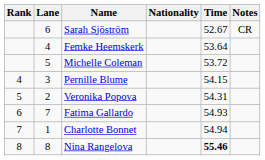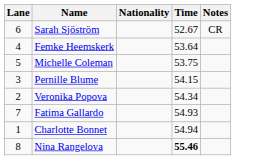- column: Rank | 4 | 5 | 6 | 7 | 8
Michelle Coleman | Time: 53.72 -> 53.75
Veronika Popova | Time: 54.31 -> 54.34
